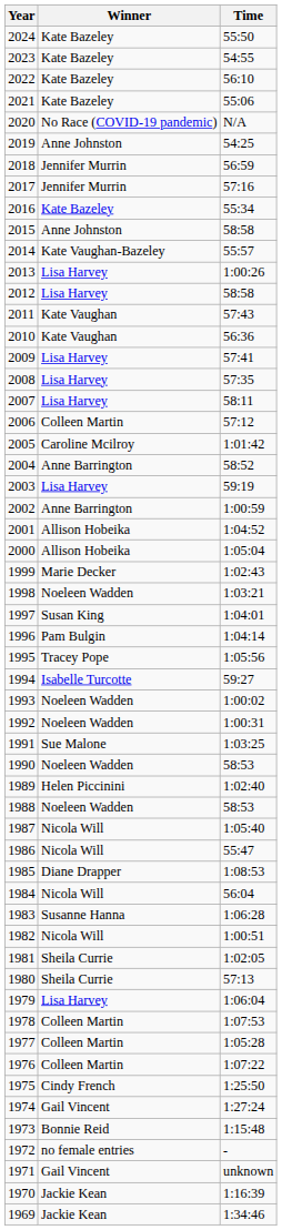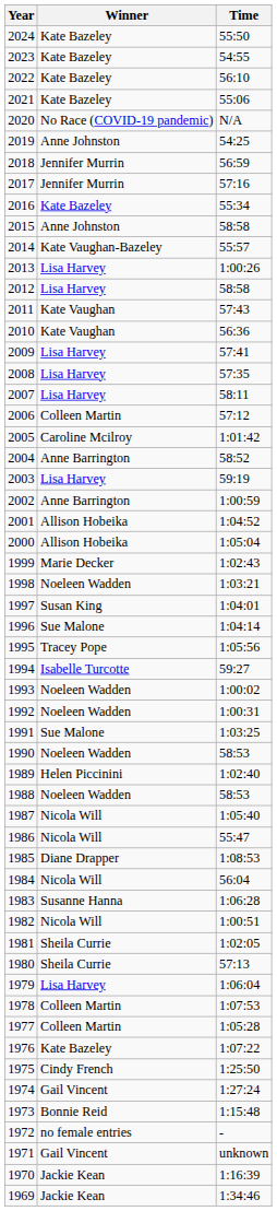1996 | Winner: Pam Bulgin -> Sue Malone
1976 | Winner: Colleen Martin -> Kate Bazeley
